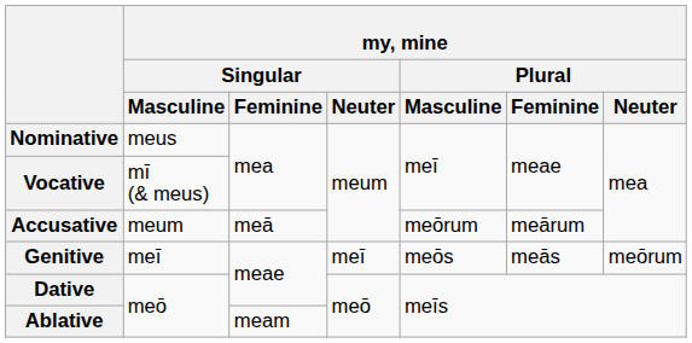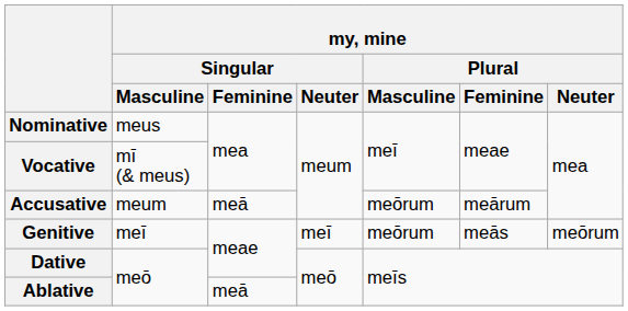Genitive | my, mine / Plural / Masculine: meōs -> meōrum
Ablative | my, mine / Singular / Feminine: meam -> meā
